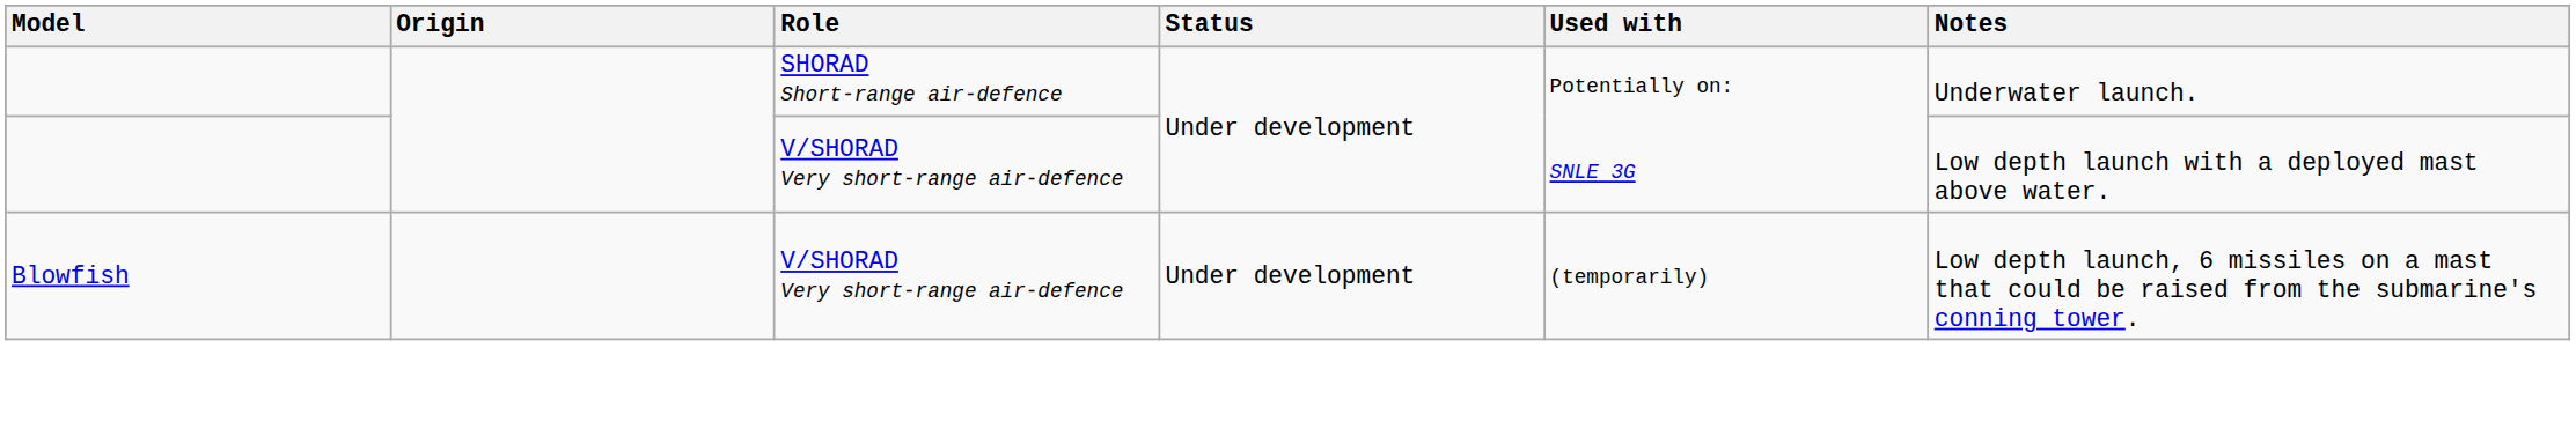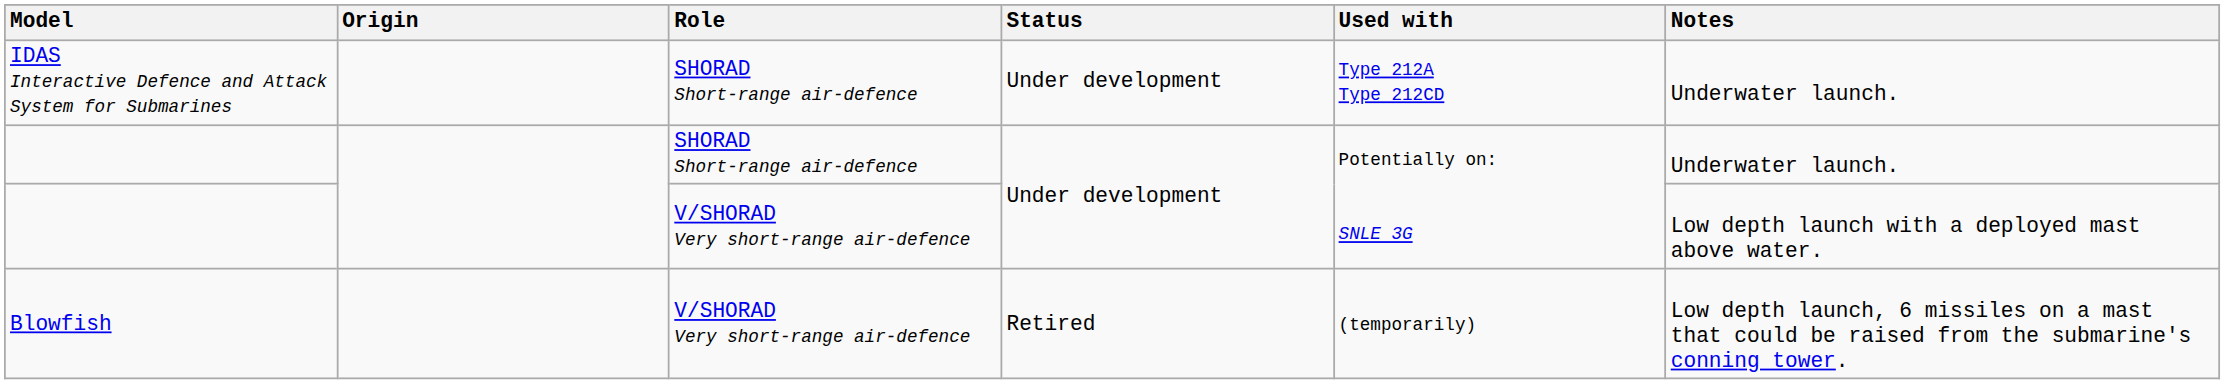+ row: IDAS Interactive Defence and Attack System for Submarines | SHORAD Short-range air-defence | Under development | Type 212A Type 212CD | Underwater launch.
Blowfish | Status: Under development -> Retired
